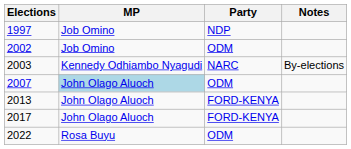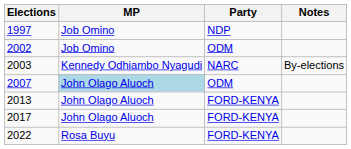2022 | Party: ODM -> FORD-KENYA
